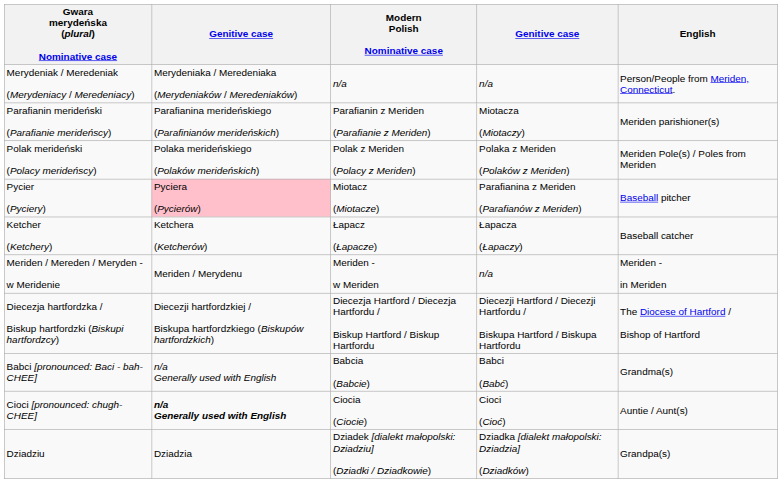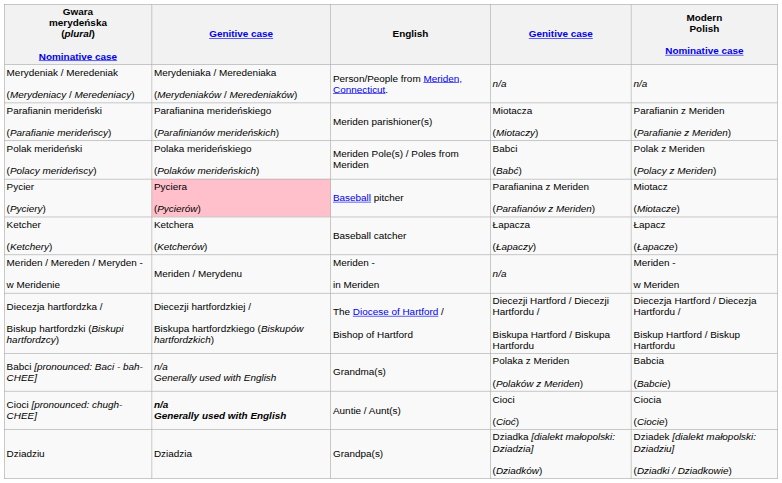columns swapped: Modern Polish Nominative case <-> English
Polak merideński (Polacy merideńscy) | column 4: Polaka z Meriden (Polaków z Meriden) -> Babci (Babć)
Babci [pronounced: Baci - bah-CHEE] | column 4: Babci (Babć) -> Polaka z Meriden (Polaków z Meriden)
